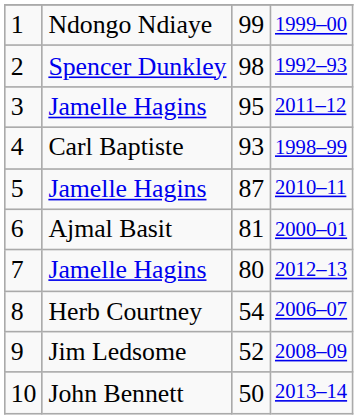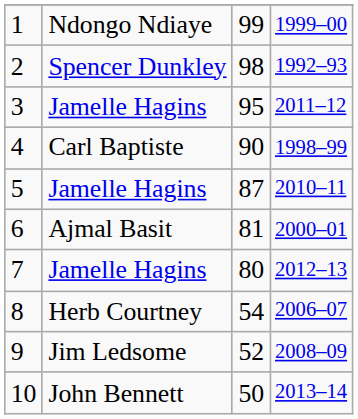4 | column 3: 93 -> 90
